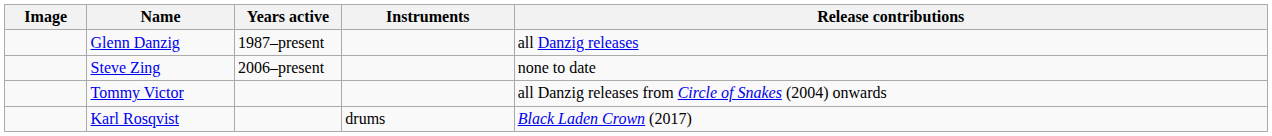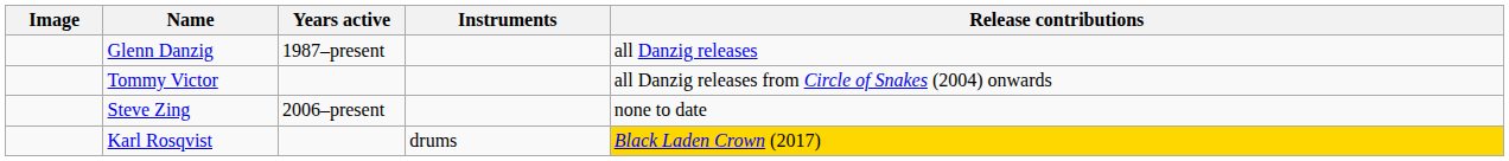rows swapped: Tommy Victor <-> Steve Zing
Karl Rosqvist | Release contributions: no background -> gold background
